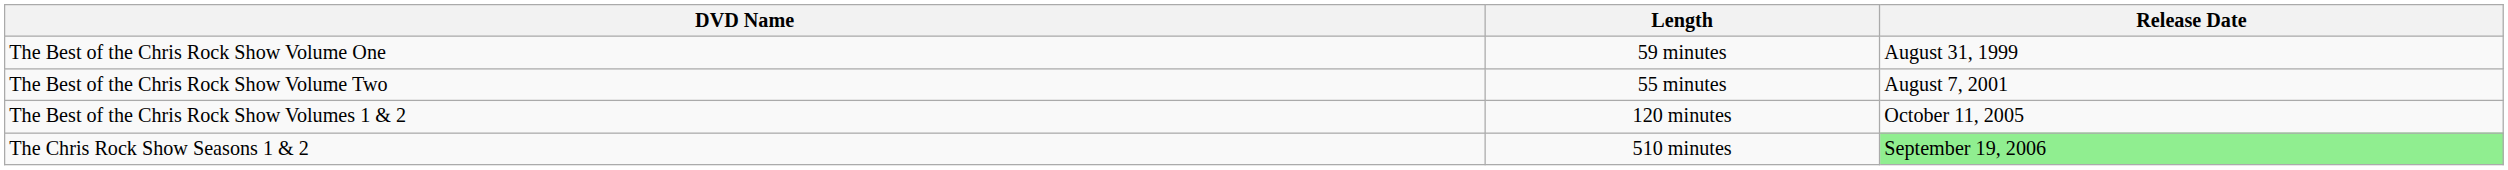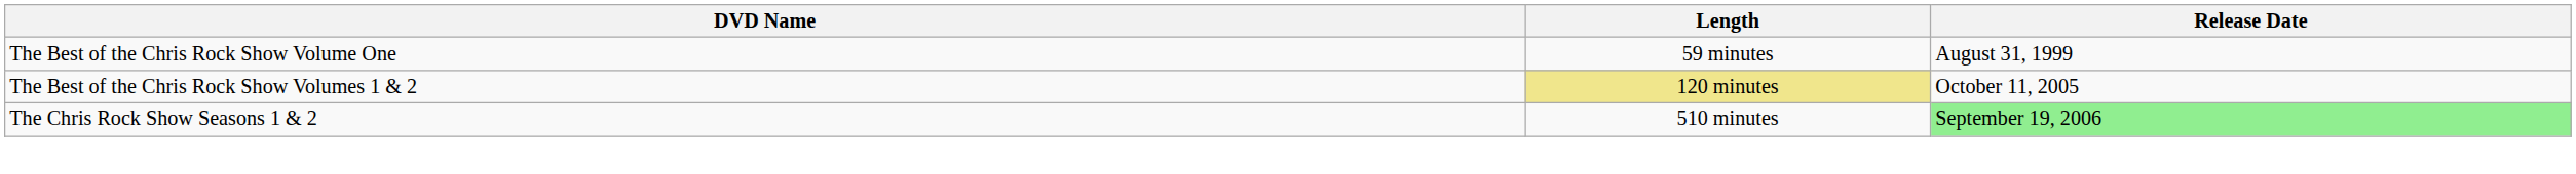- row: The Best of the Chris Rock Show Volume Two | 55 minutes | August 7, 2001
The Best of the Chris Rock Show Volumes 1 & 2 | Length: no background -> khaki background
